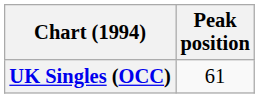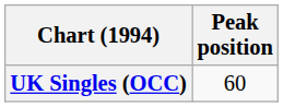UK Singles (OCC) | Peak position: 61 -> 60
